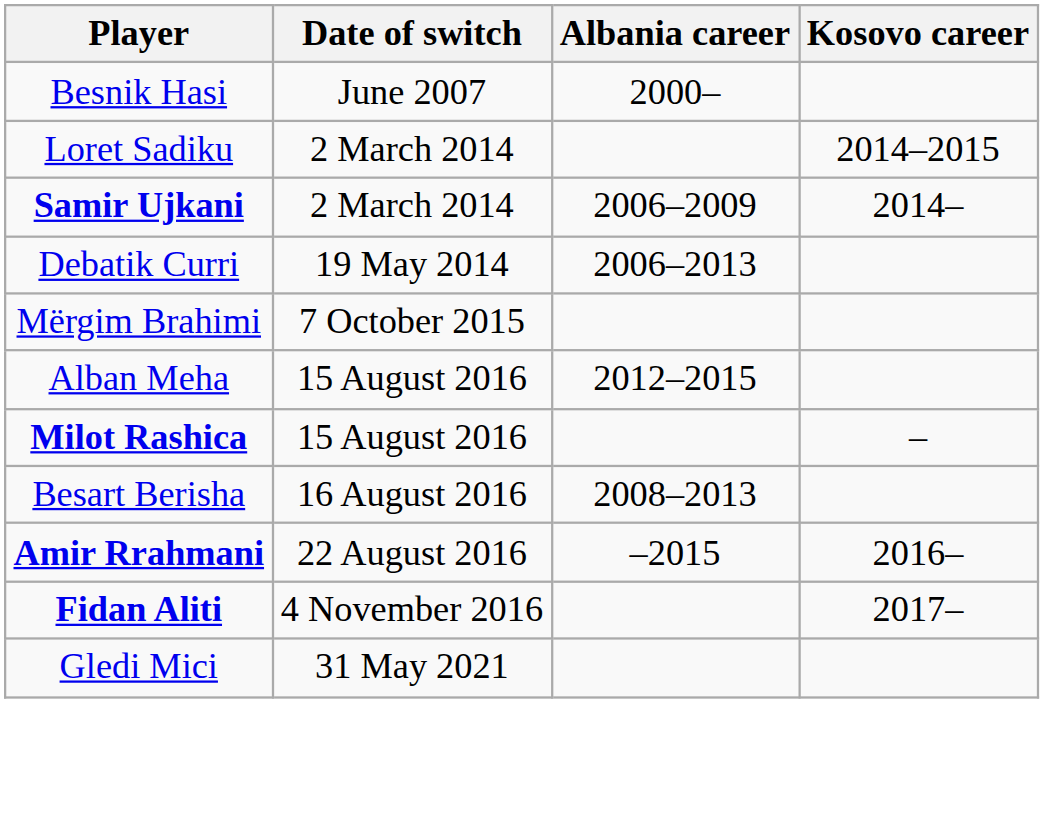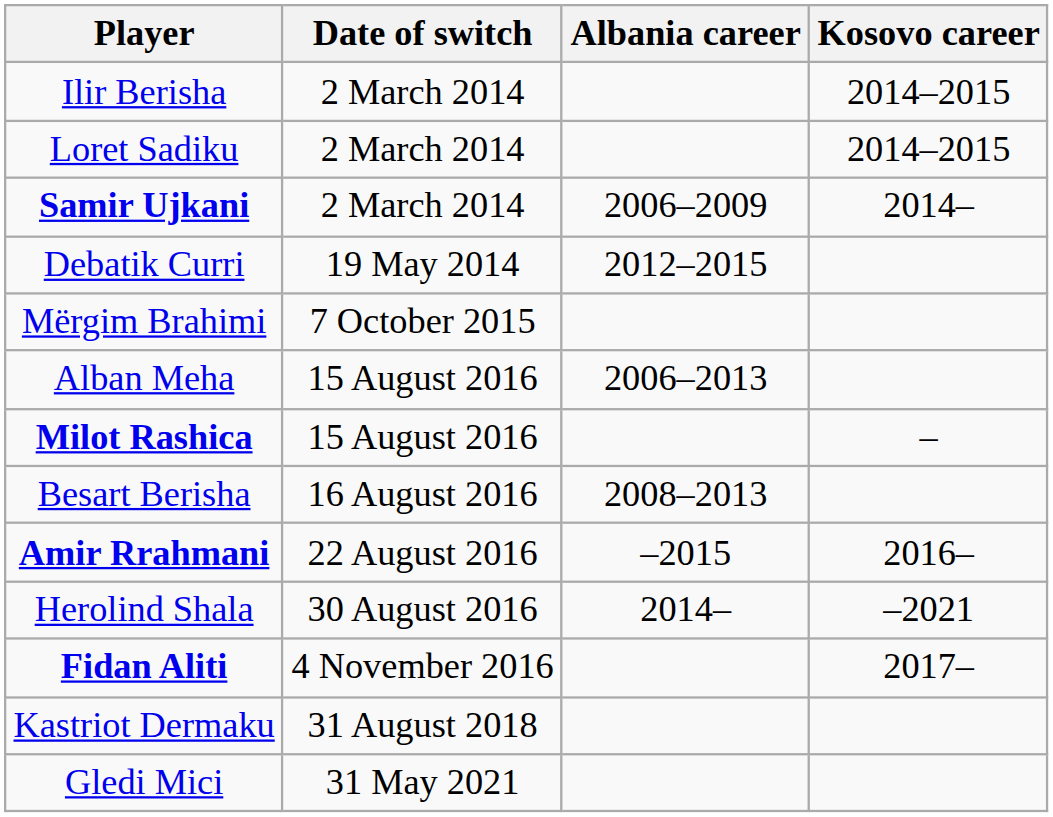- row: Besnik Hasi | June 2007 | 2000–
+ row: Ilir Berisha | 2 March 2014 | 2014–2015
Debatik Curri | Albania career: 2006–2013 -> 2012–2015
Alban Meha | Albania career: 2012–2015 -> 2006–2013
+ row: Herolind Shala | 30 August 2016 | 2014– | –2021
+ row: Kastriot Dermaku | 31 August 2018
